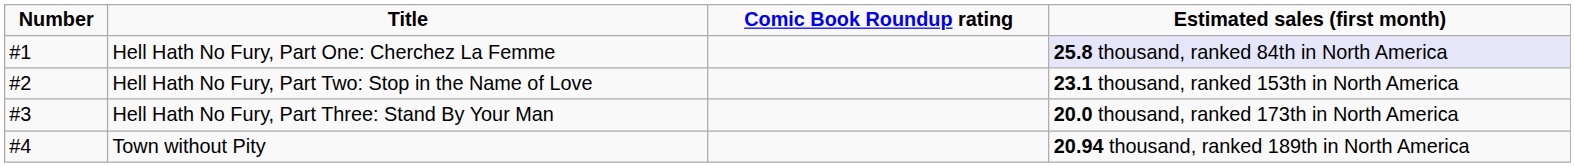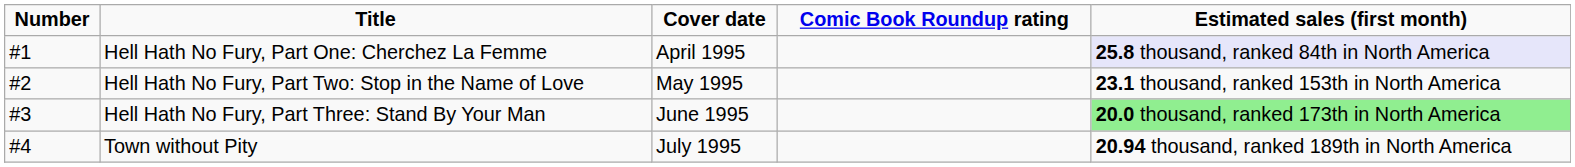+ column: Cover date | April 1995 | May 1995 | June 1995 | July 1995
Hell Hath No Fury, Part Three: Stand By Your Man | Estimated sales (first month): no background -> lightgreen background
